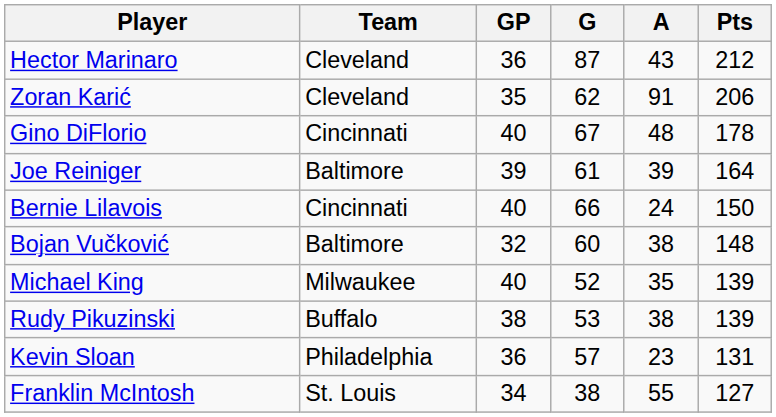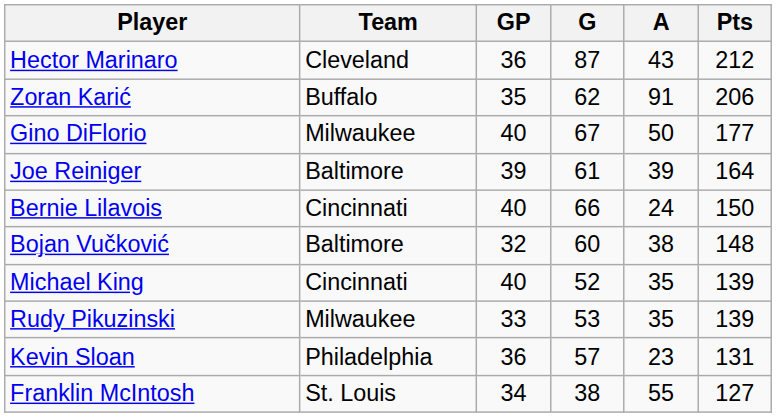Zoran Karić | Team: Cleveland -> Buffalo
Gino DiFlorio | Team: Cincinnati -> Milwaukee
Gino DiFlorio | A: 48 -> 50
Gino DiFlorio | Pts: 178 -> 177
Michael King | Team: Milwaukee -> Cincinnati
Rudy Pikuzinski | Team: Buffalo -> Milwaukee
Rudy Pikuzinski | GP: 38 -> 33
Rudy Pikuzinski | A: 38 -> 35
